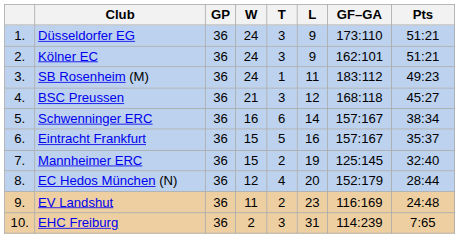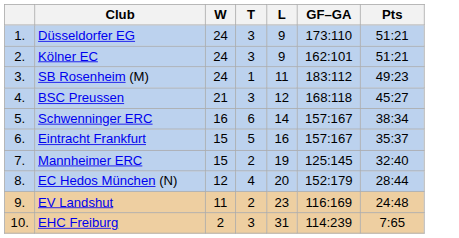- column: GP | 36 | 36 | 36 | 36 | 36 | 36 | 36 | 36 | 36 | 36
